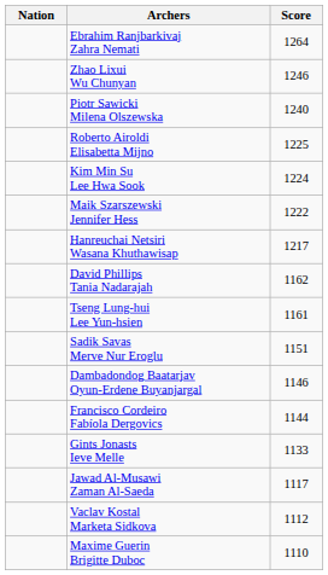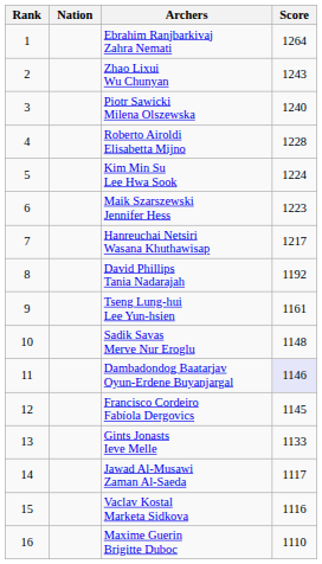+ column: Rank | 1 | 2 | 3 | 4 | 5 | 6 | 7 | 8 | 9 | 10 | 11 | 12 | 13 | 14 | 15 | 16
Zhao Lixui Wu Chunyan | Score: 1246 -> 1243
Roberto Airoldi Elisabetta Mijno | Score: 1225 -> 1228
Maik Szarszewski Jennifer Hess | Score: 1222 -> 1223
David Phillips Tania Nadarajah | Score: 1162 -> 1192
Sadik Savas Merve Nur Eroglu | Score: 1151 -> 1148
Dambadondog Baatarjav Oyun-Erdene Buyanjargal | Score: no background -> lavender background
Francisco Cordeiro Fabíola Dergovics | Score: 1144 -> 1145
Vaclav Kostal Marketa Sidkova | Score: 1112 -> 1116
